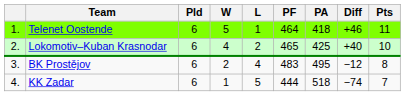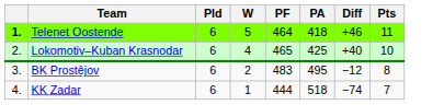- column: L | 1 | 2 | 4 | 5
Telenet Oostende | column 1: normal -> bold
